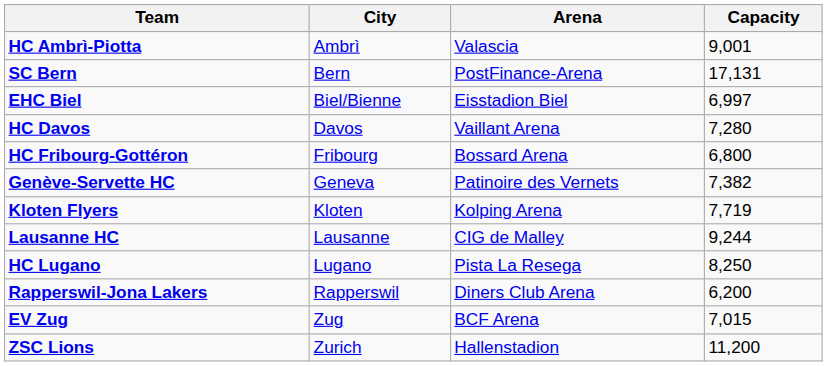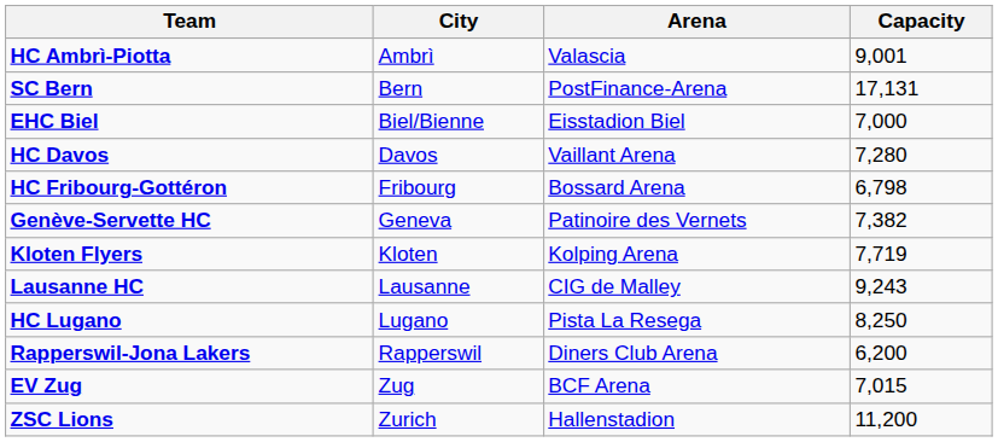EHC Biel | Capacity: 6,997 -> 7,000
HC Fribourg-Gottéron | Capacity: 6,800 -> 6,798
Lausanne HC | Capacity: 9,244 -> 9,243
